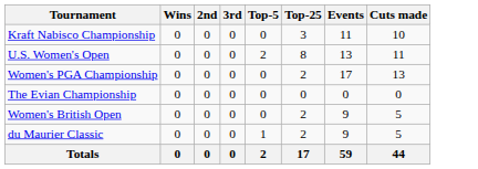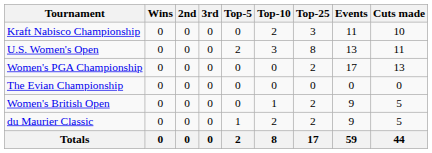+ column: Top-10 | 2 | 3 | 0 | 0 | 1 | 2 | 8
